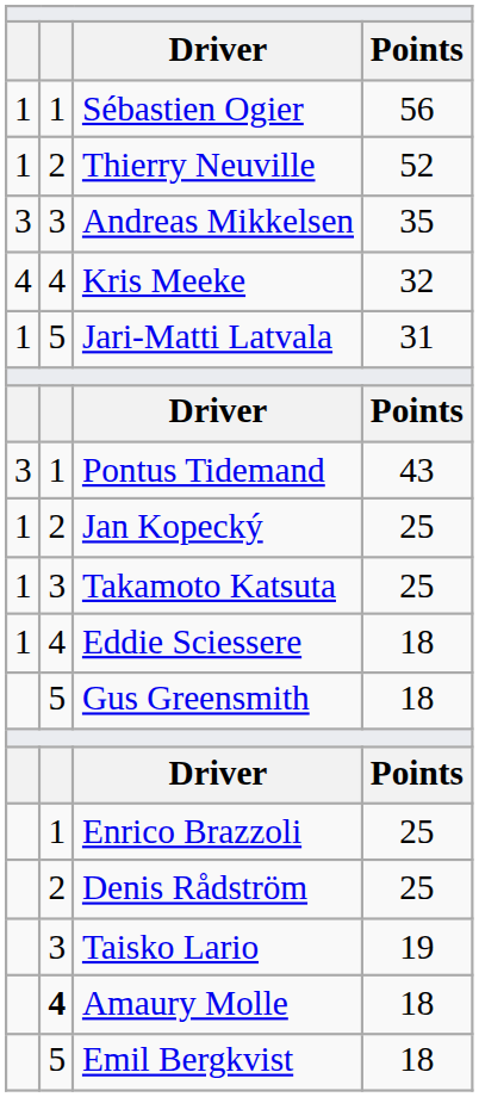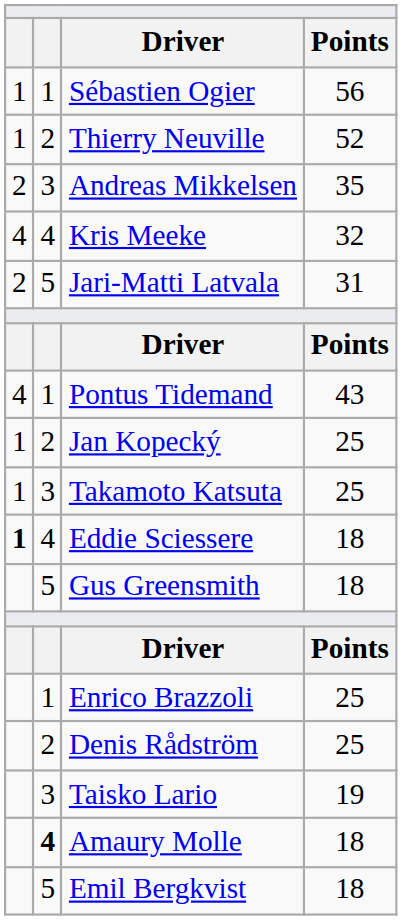Andreas Mikkelsen | column 1: 3 -> 2
Jari-Matti Latvala | column 1: 1 -> 2
Pontus Tidemand | column 1: 3 -> 4
Eddie Sciessere | column 1: normal -> bold
